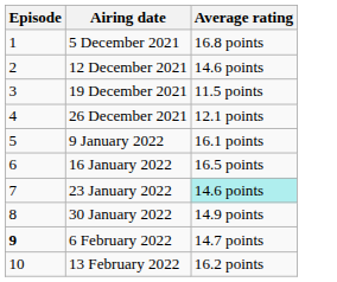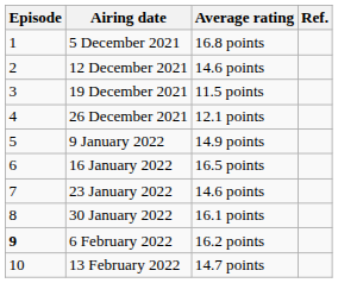+ column: Ref.
9 January 2022 | Average rating: 16.1 points -> 14.9 points
23 January 2022 | Average rating: paleturquoise background -> no background
30 January 2022 | Average rating: 14.9 points -> 16.1 points
6 February 2022 | Average rating: 14.7 points -> 16.2 points
13 February 2022 | Average rating: 16.2 points -> 14.7 points
